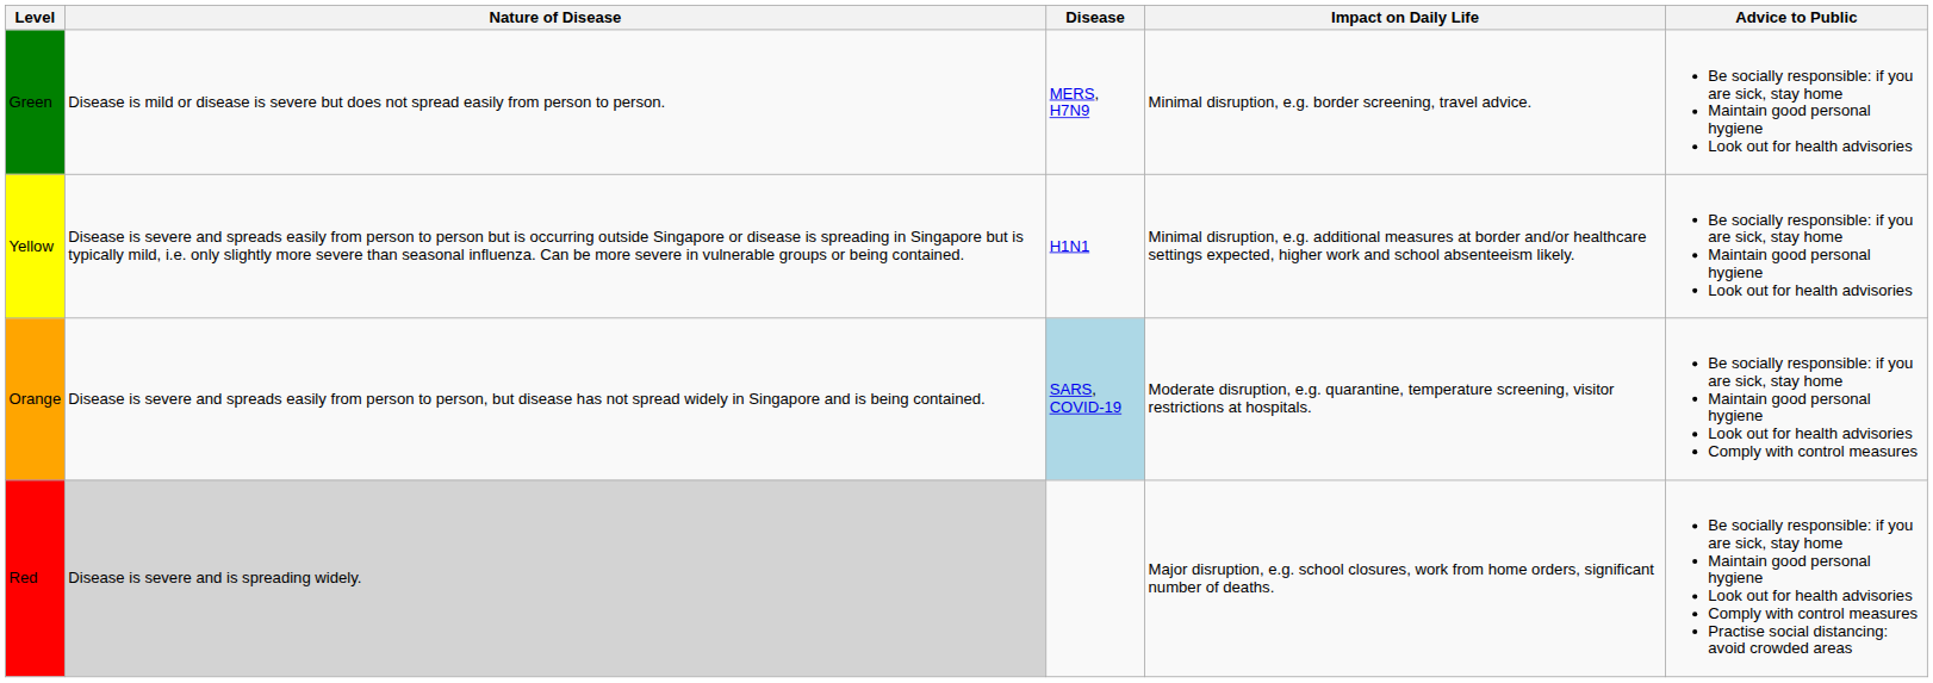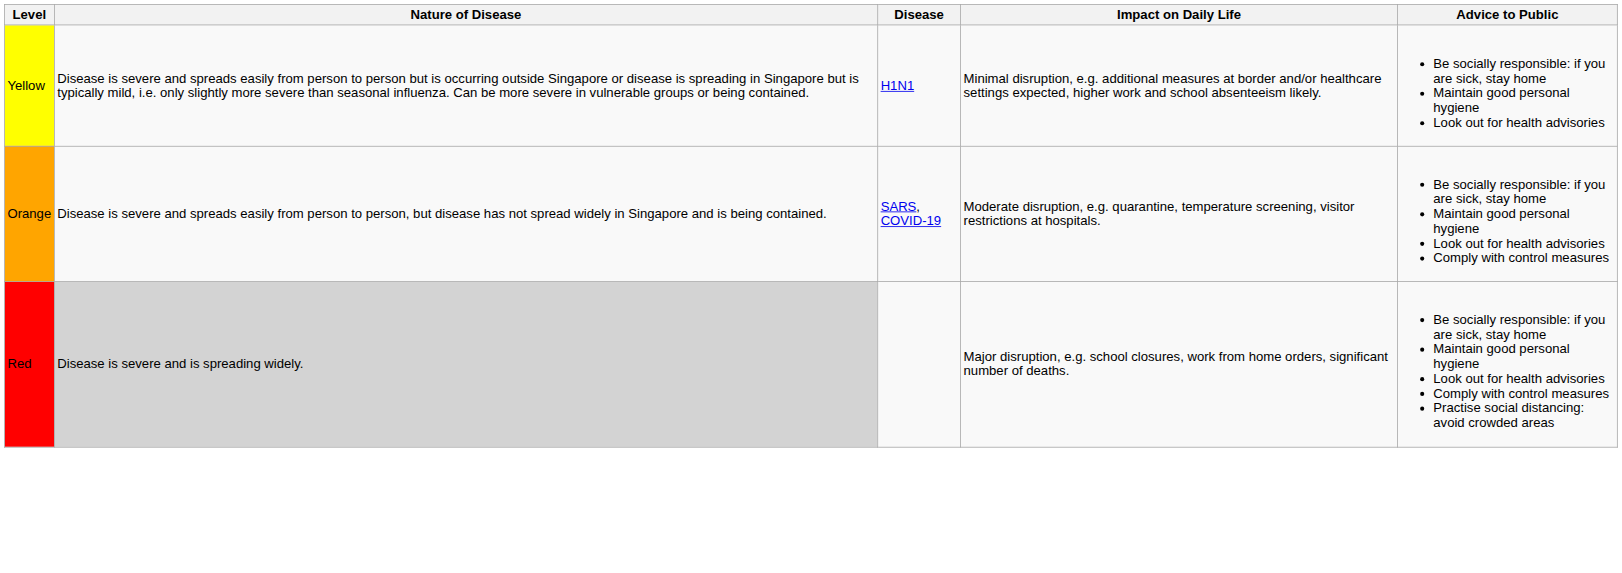- row: Green | Disease is mild or disease is severe but does not spread easily from person to person. | MERS, H7N9 | Minimal disruption, e.g. border screening, travel advice. | Be socially responsible: if you are sick, stay home Maintain good personal hygiene Look out for health advisories
Orange | Disease: lightblue background -> no background
